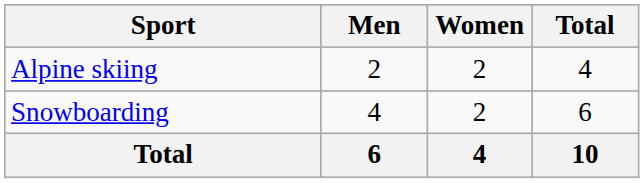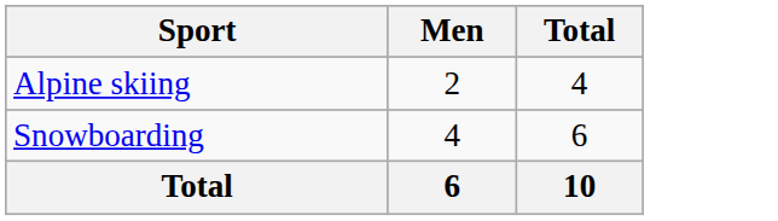- column: Women | 2 | 2 | 4
